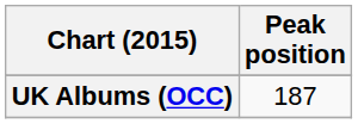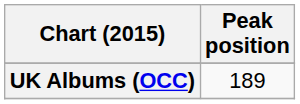UK Albums (OCC) | Peak position: 187 -> 189
